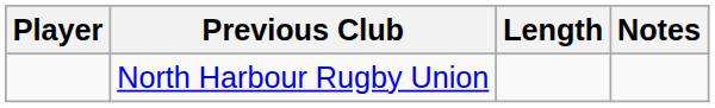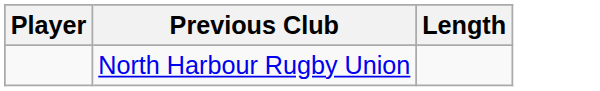- column: Notes
